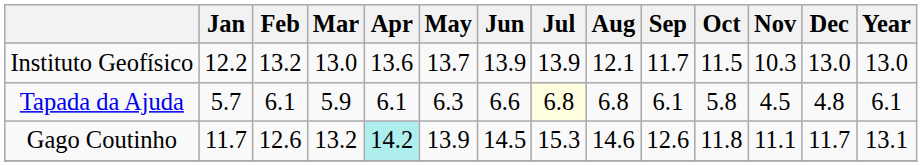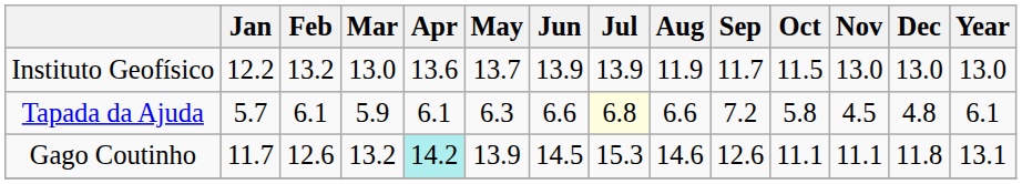Instituto Geofísico | Aug: 12.1 -> 11.9
Instituto Geofísico | Nov: 10.3 -> 13.0
Tapada da Ajuda | Aug: 6.8 -> 6.6
Tapada da Ajuda | Sep: 6.1 -> 7.2
Gago Coutinho | Oct: 11.8 -> 11.1
Gago Coutinho | Dec: 11.7 -> 11.8
